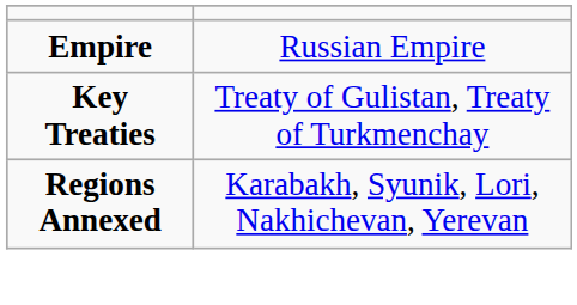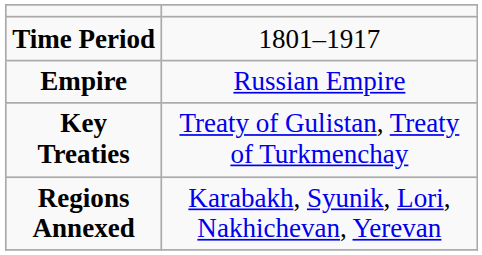+ row: Time Period | 1801–1917
